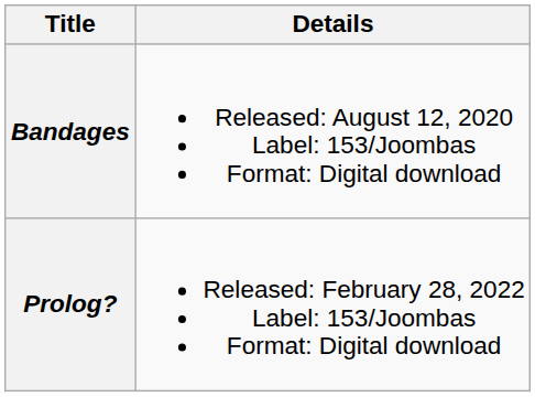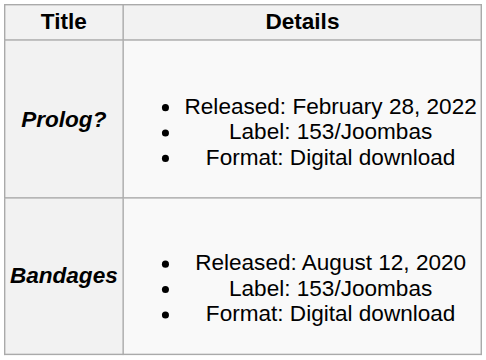rows swapped: Bandages <-> Prolog?
